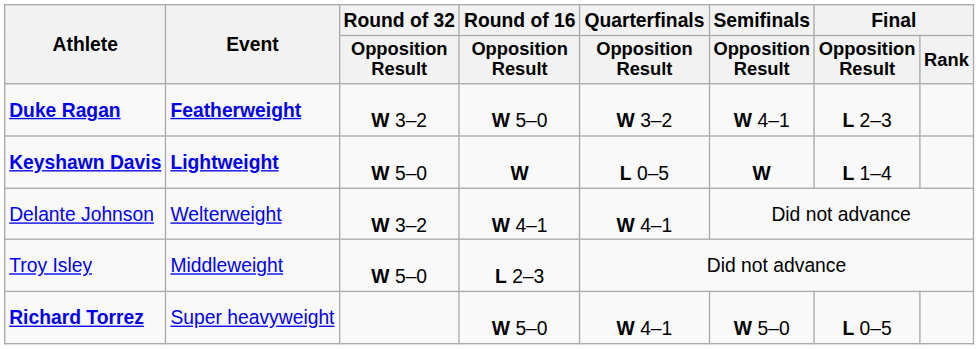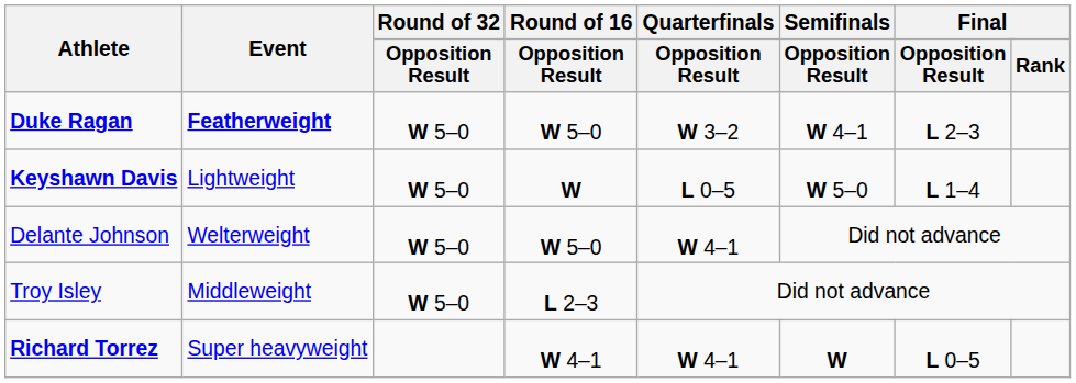Duke Ragan | Round of 32 / Opposition Result: W 3–2 -> W 5–0
Keyshawn Davis | Event: bold -> normal
Keyshawn Davis | Semifinals / Opposition Result: W -> W 5–0
Delante Johnson | Round of 32 / Opposition Result: W 3–2 -> W 5–0
Delante Johnson | Round of 16 / Opposition Result: W 4–1 -> W 5–0
Richard Torrez | Round of 16 / Opposition Result: W 5–0 -> W 4–1
Richard Torrez | Semifinals / Opposition Result: W 5–0 -> W
